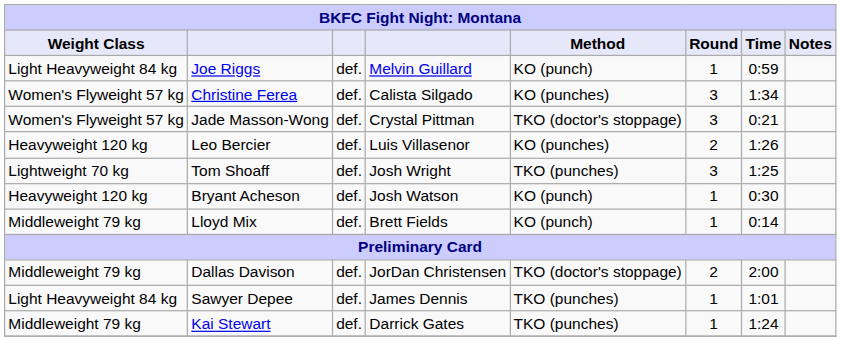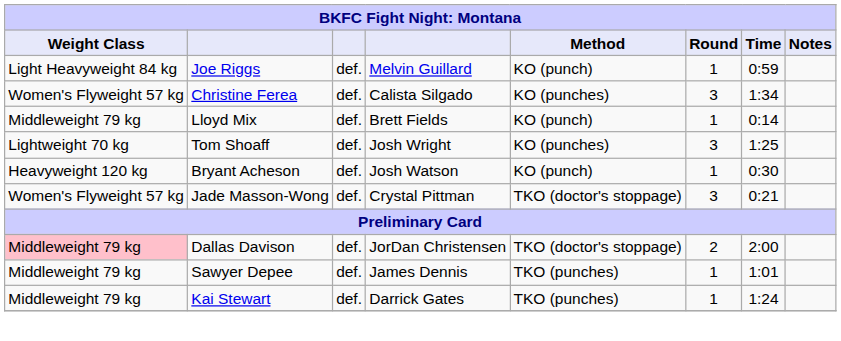rows swapped: Lloyd Mix <-> Jade Masson-Wong
- row: Heavyweight 120 kg | Leo Bercier | def. | Luis Villasenor | KO (punches) | 2 | 1:26
Tom Shoaff | Method: TKO (punches) -> KO (punches)
Dallas Davison | Weight Class: no background -> pink background
Sawyer Depee | Weight Class: Light Heavyweight 84 kg -> Middleweight 79 kg
